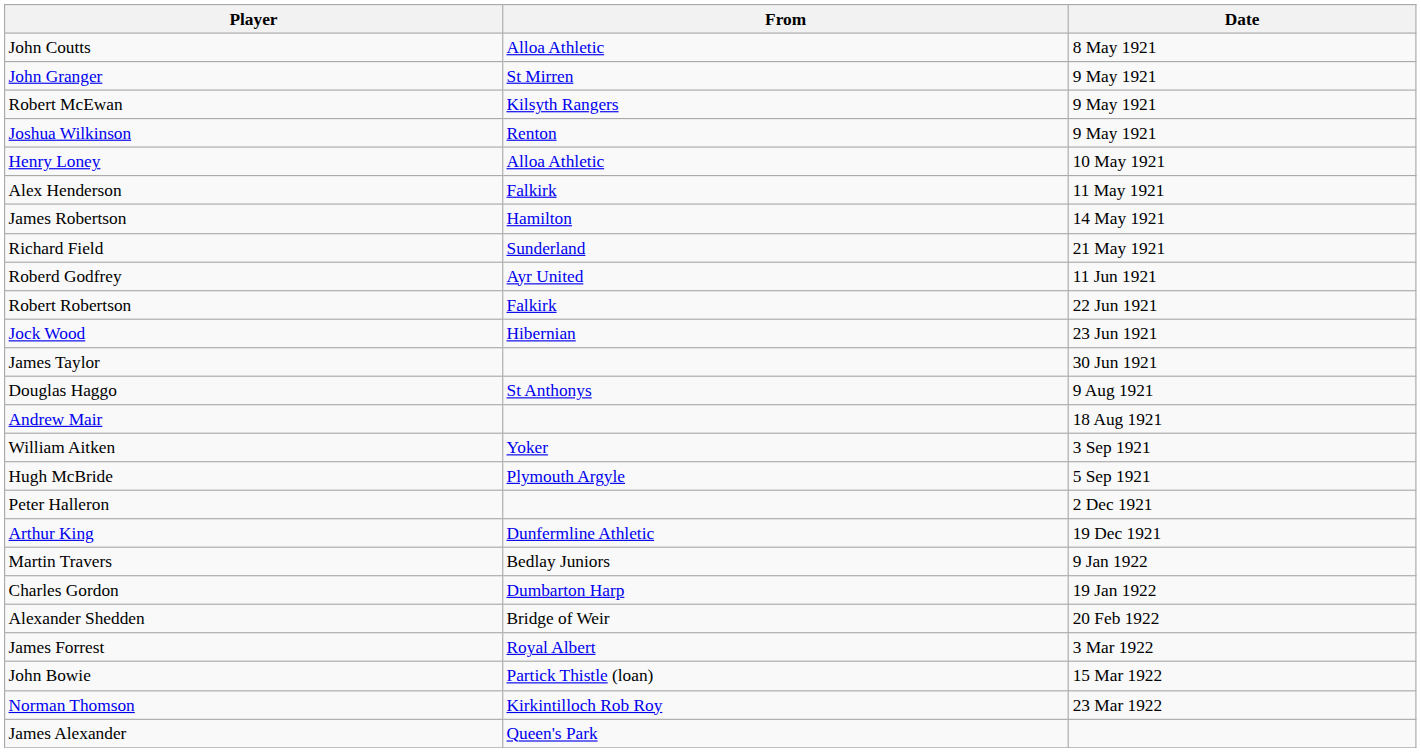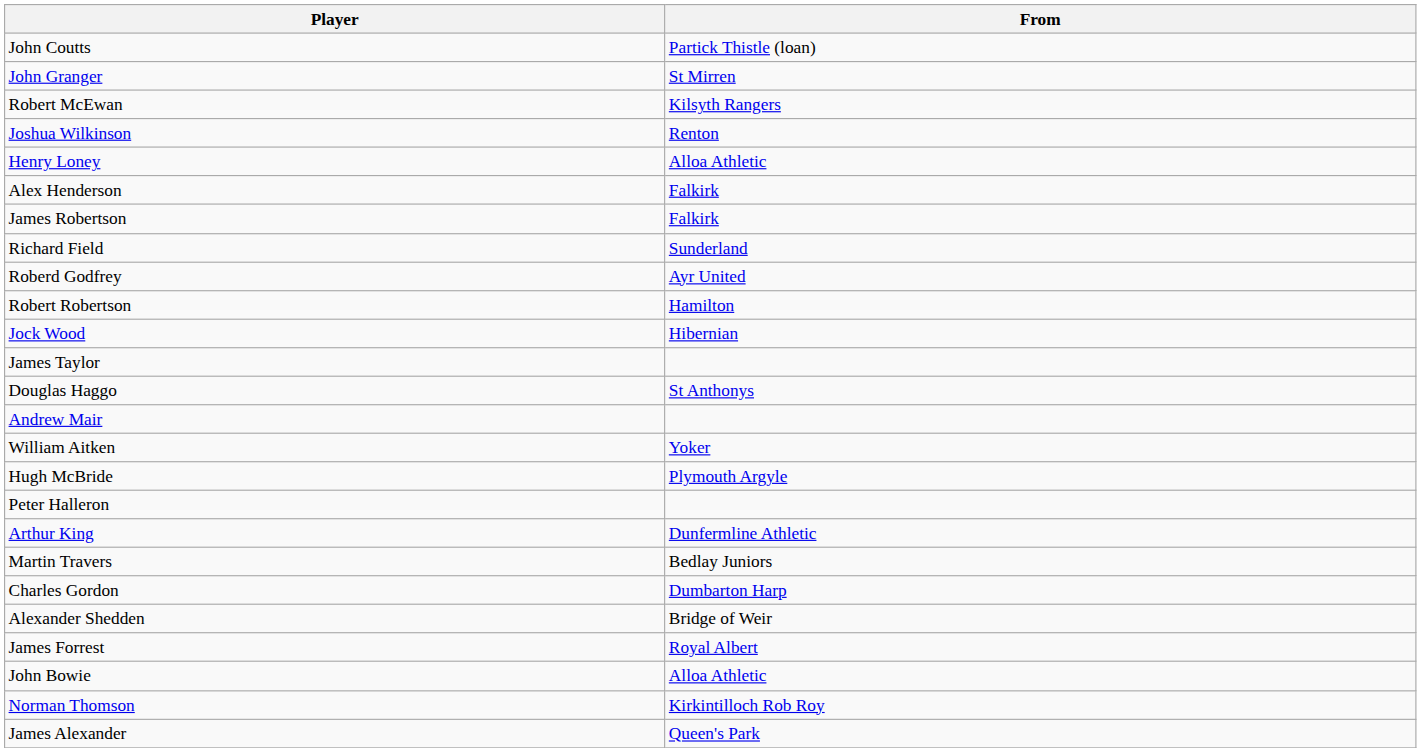- column: Date | 8 May 1921 | 9 May 1921 | 9 May 1921 | 9 May 1921 | 10 May 1921 | 11 May 1921 | 14 May 1921 | 21 May 1921 | 11 Jun 1921 | 22 Jun 1921 | 23 Jun 1921 | 30 Jun 1921 | 9 Aug 1921 | 18 Aug 1921 | 3 Sep 1921 | 5 Sep 1921 | 2 Dec 1921 | 19 Dec 1921 | 9 Jan 1922 | 19 Jan 1922 | 20 Feb 1922 | 3 Mar 1922 | 15 Mar 1922 | 23 Mar 1922
John Coutts | From: Alloa Athletic -> Partick Thistle (loan)
James Robertson | From: Hamilton -> Falkirk
Robert Robertson | From: Falkirk -> Hamilton
John Bowie | From: Partick Thistle (loan) -> Alloa Athletic
